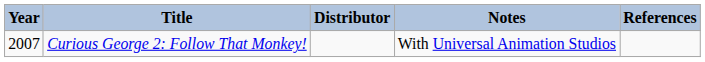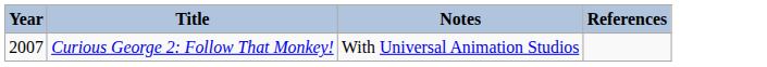- column: Distributor
